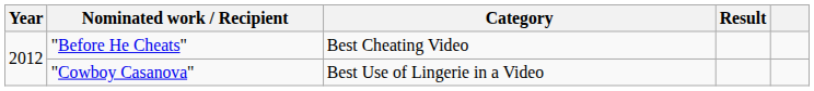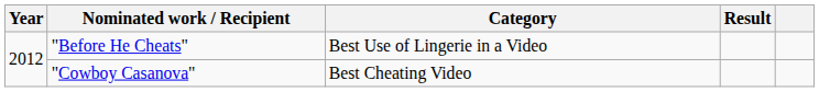"Before He Cheats" | Category: Best Cheating Video -> Best Use of Lingerie in a Video
"Cowboy Casanova" | Category: Best Use of Lingerie in a Video -> Best Cheating Video
